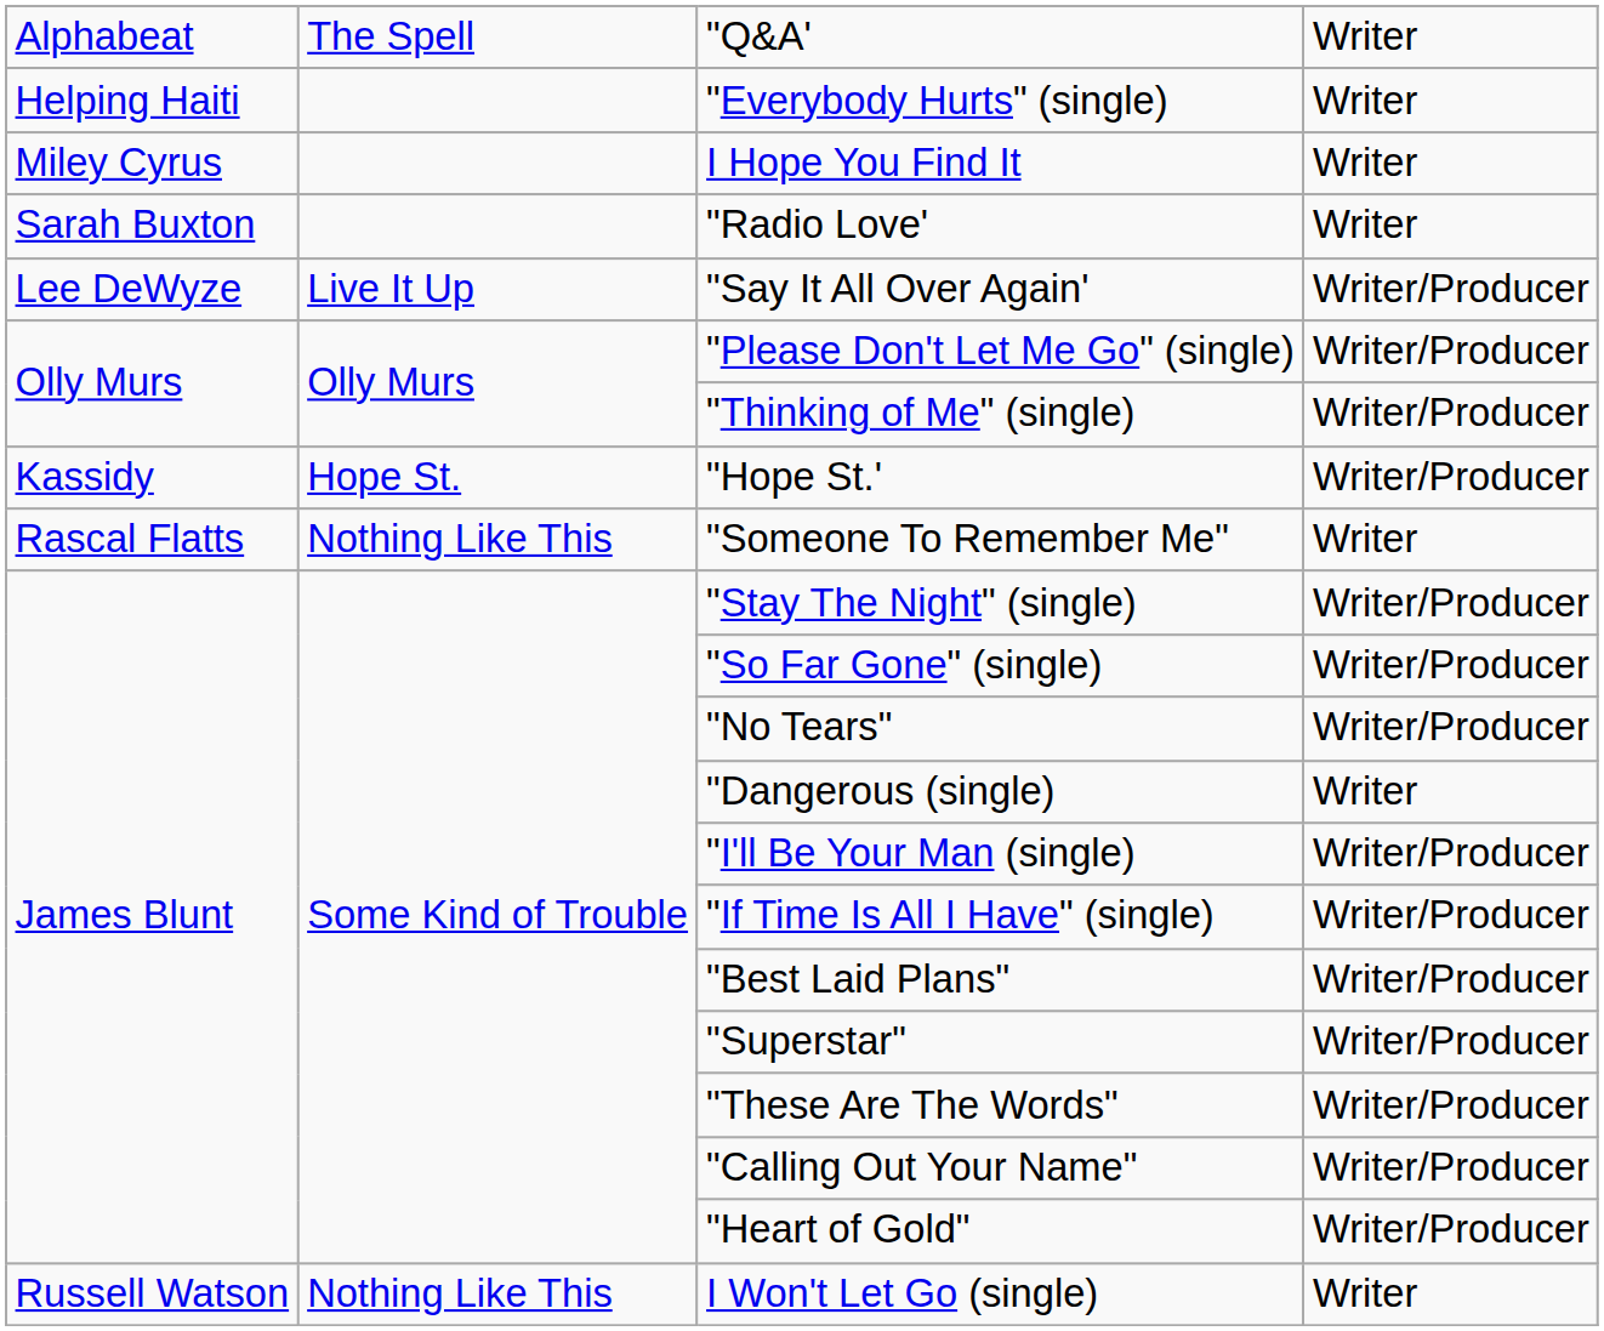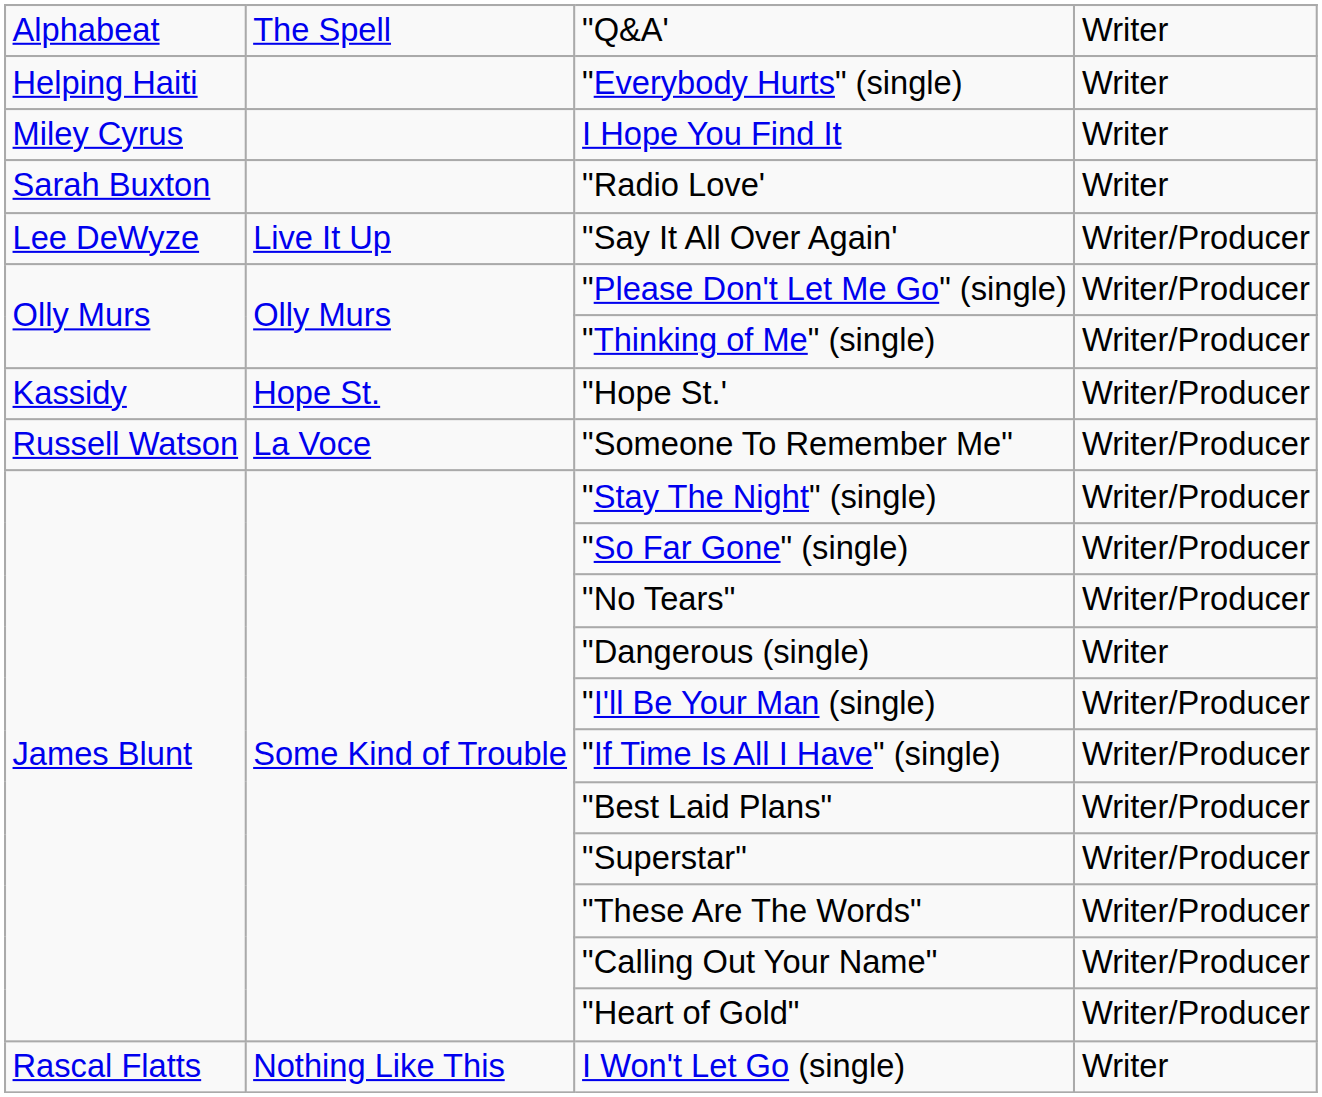"Someone To Remember Me" | column 1: Rascal Flatts -> Russell Watson
"Someone To Remember Me" | column 2: Nothing Like This -> La Voce
"Someone To Remember Me" | column 4: Writer -> Writer/Producer
I Won't Let Go (single) | column 1: Russell Watson -> Rascal Flatts
